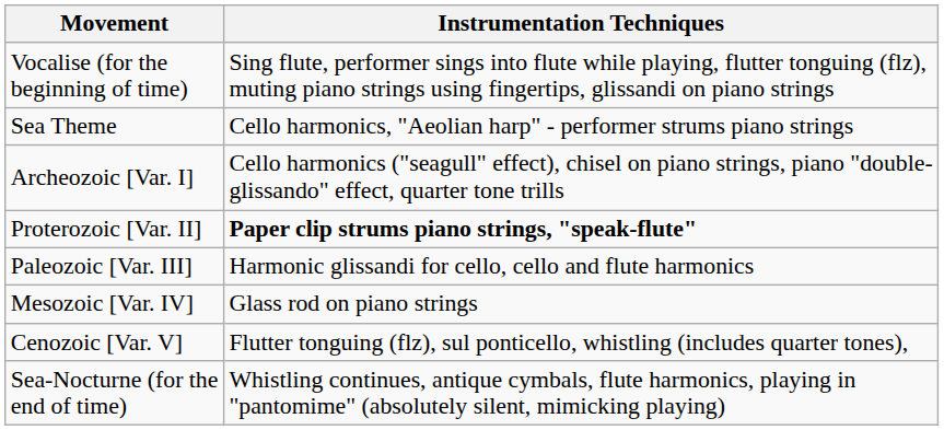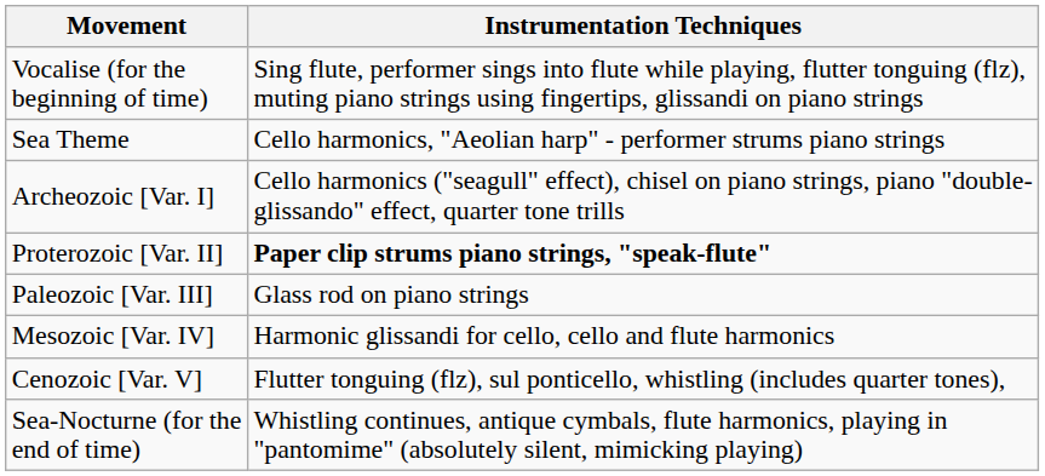Paleozoic [Var. III] | Instrumentation Techniques: Harmonic glissandi for cello, cello and flute harmonics -> Glass rod on piano strings
Mesozoic [Var. IV] | Instrumentation Techniques: Glass rod on piano strings -> Harmonic glissandi for cello, cello and flute harmonics
